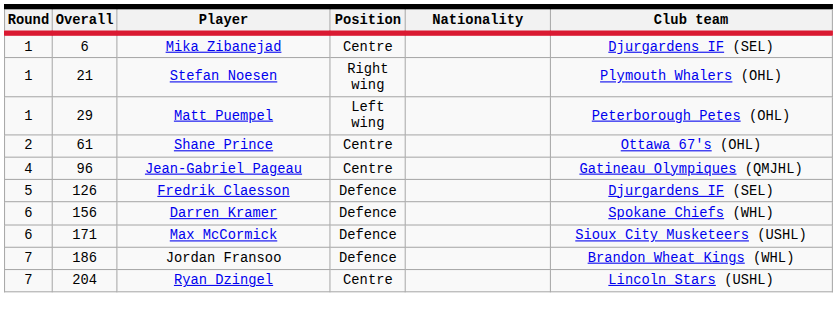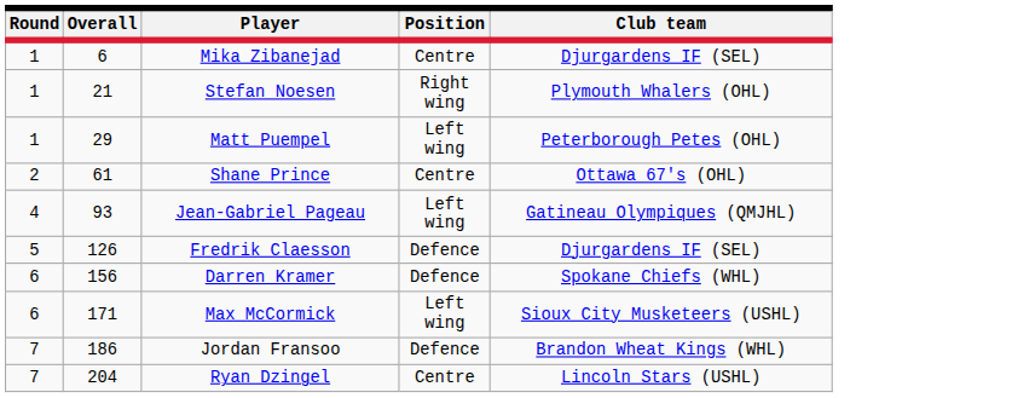- column: Nationality
Jean-Gabriel Pageau | Overall: 96 -> 93
Jean-Gabriel Pageau | Position: Centre -> Left wing
Max McCormick | Position: Defence -> Left wing
